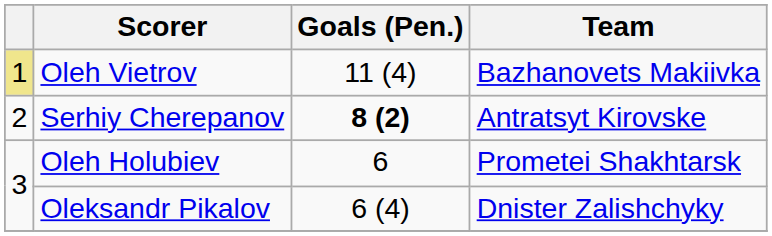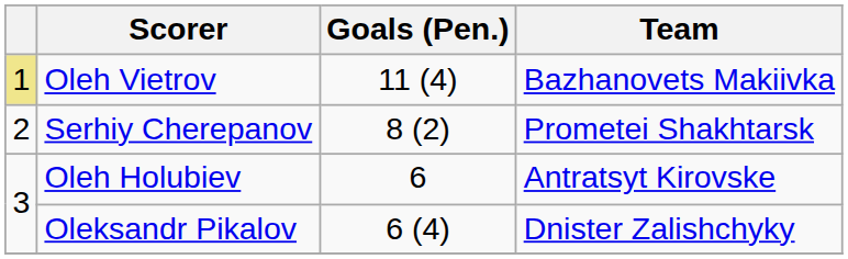Serhiy Cherepanov | Goals (Pen.): bold -> normal
Serhiy Cherepanov | Team: Antratsyt Kirovske -> Prometei Shakhtarsk
Oleh Holubiev | Team: Prometei Shakhtarsk -> Antratsyt Kirovske
